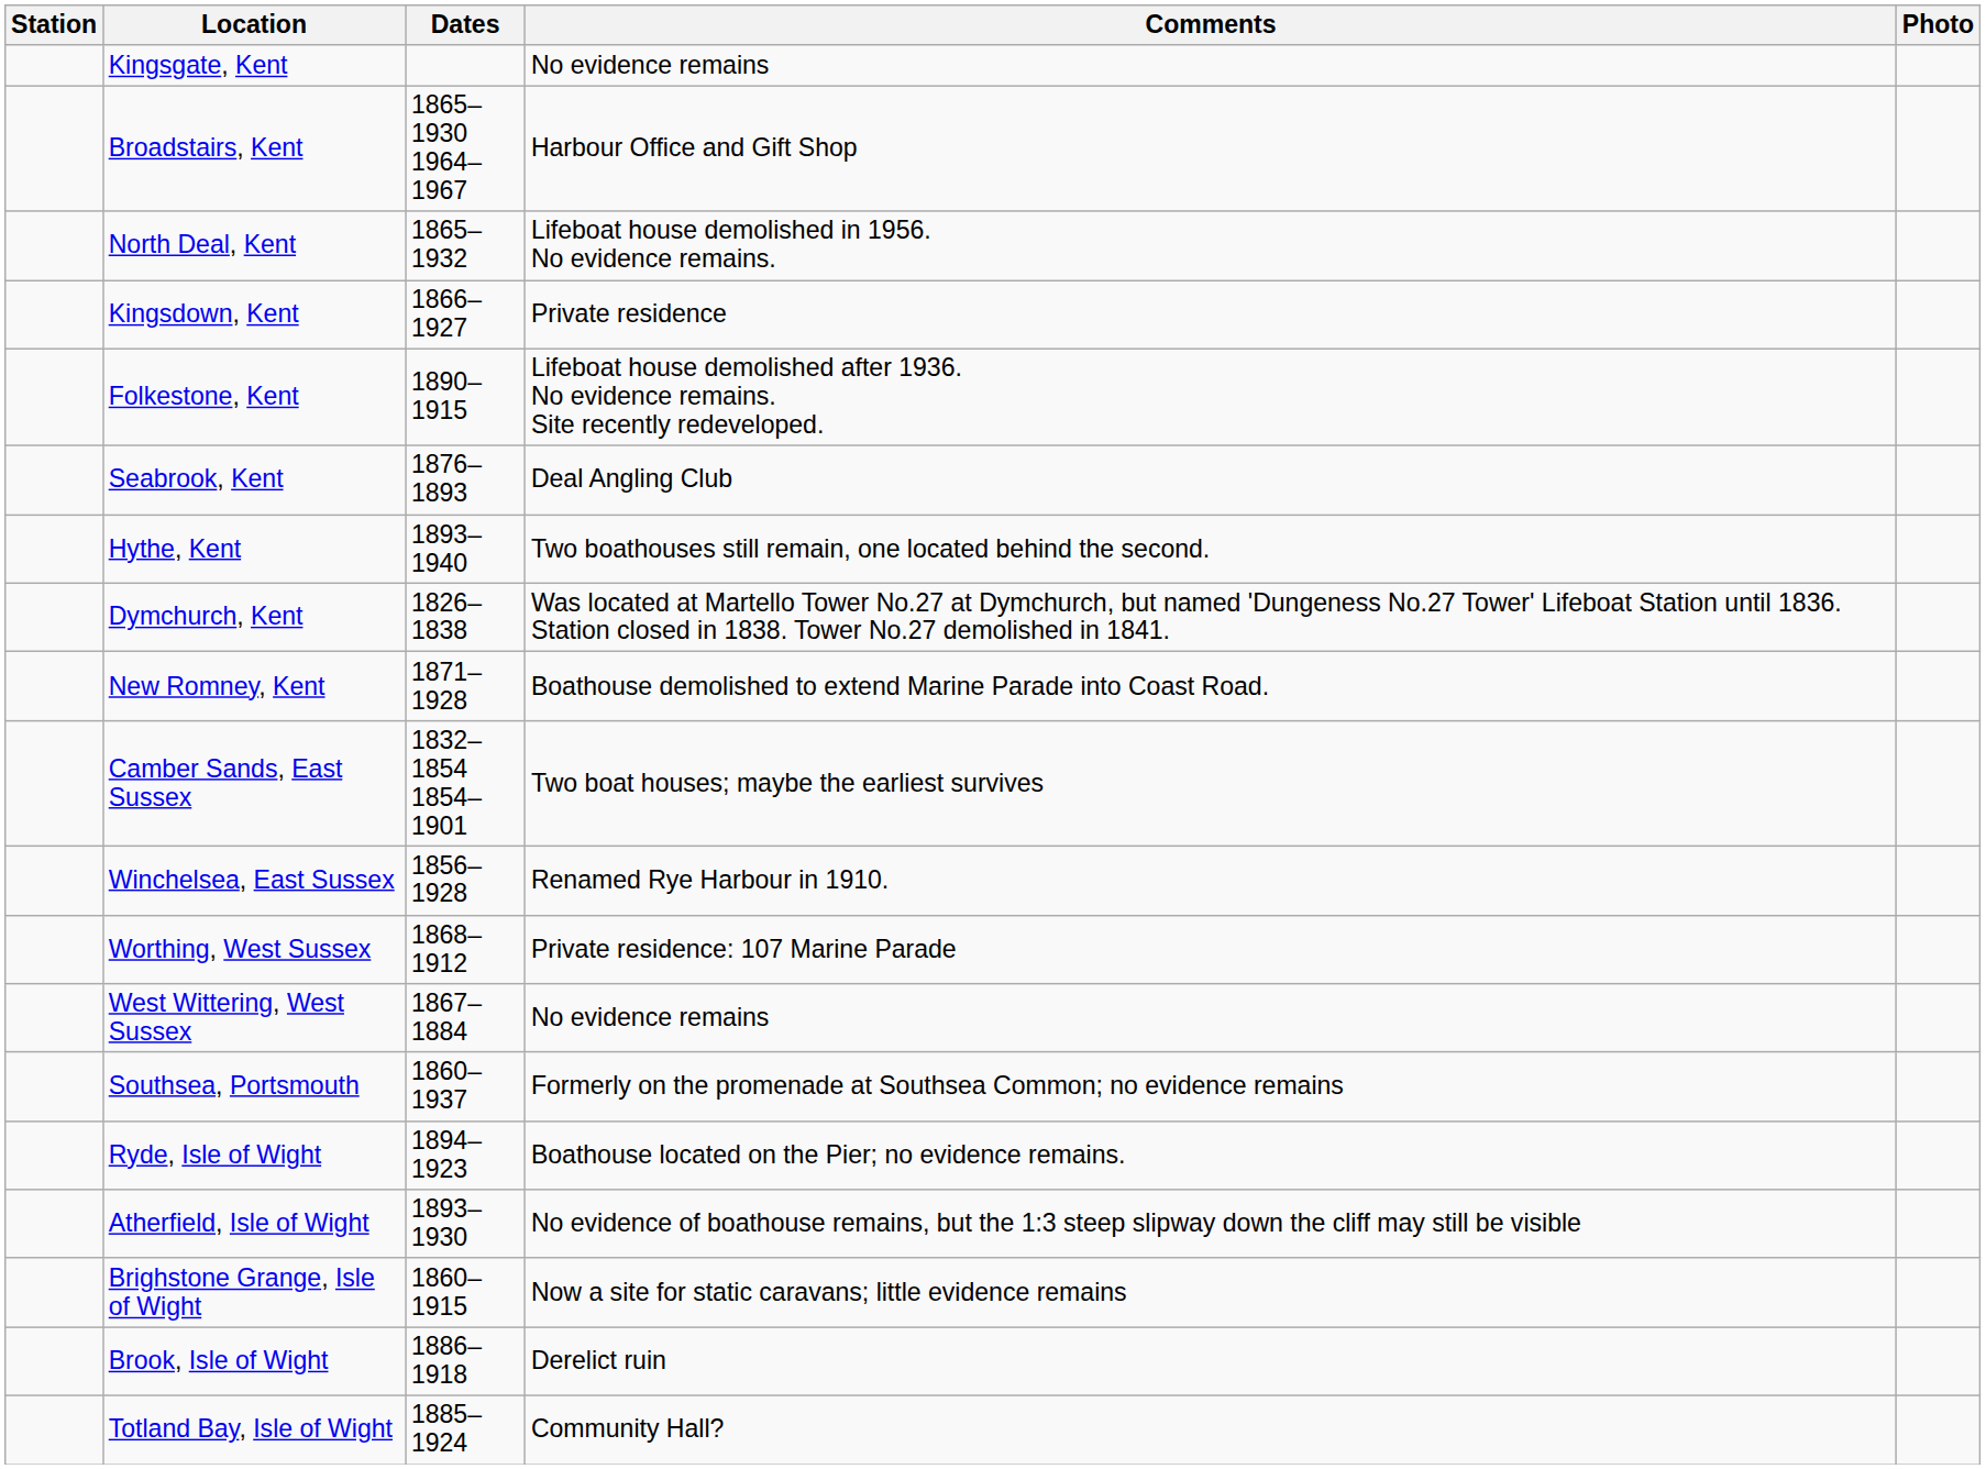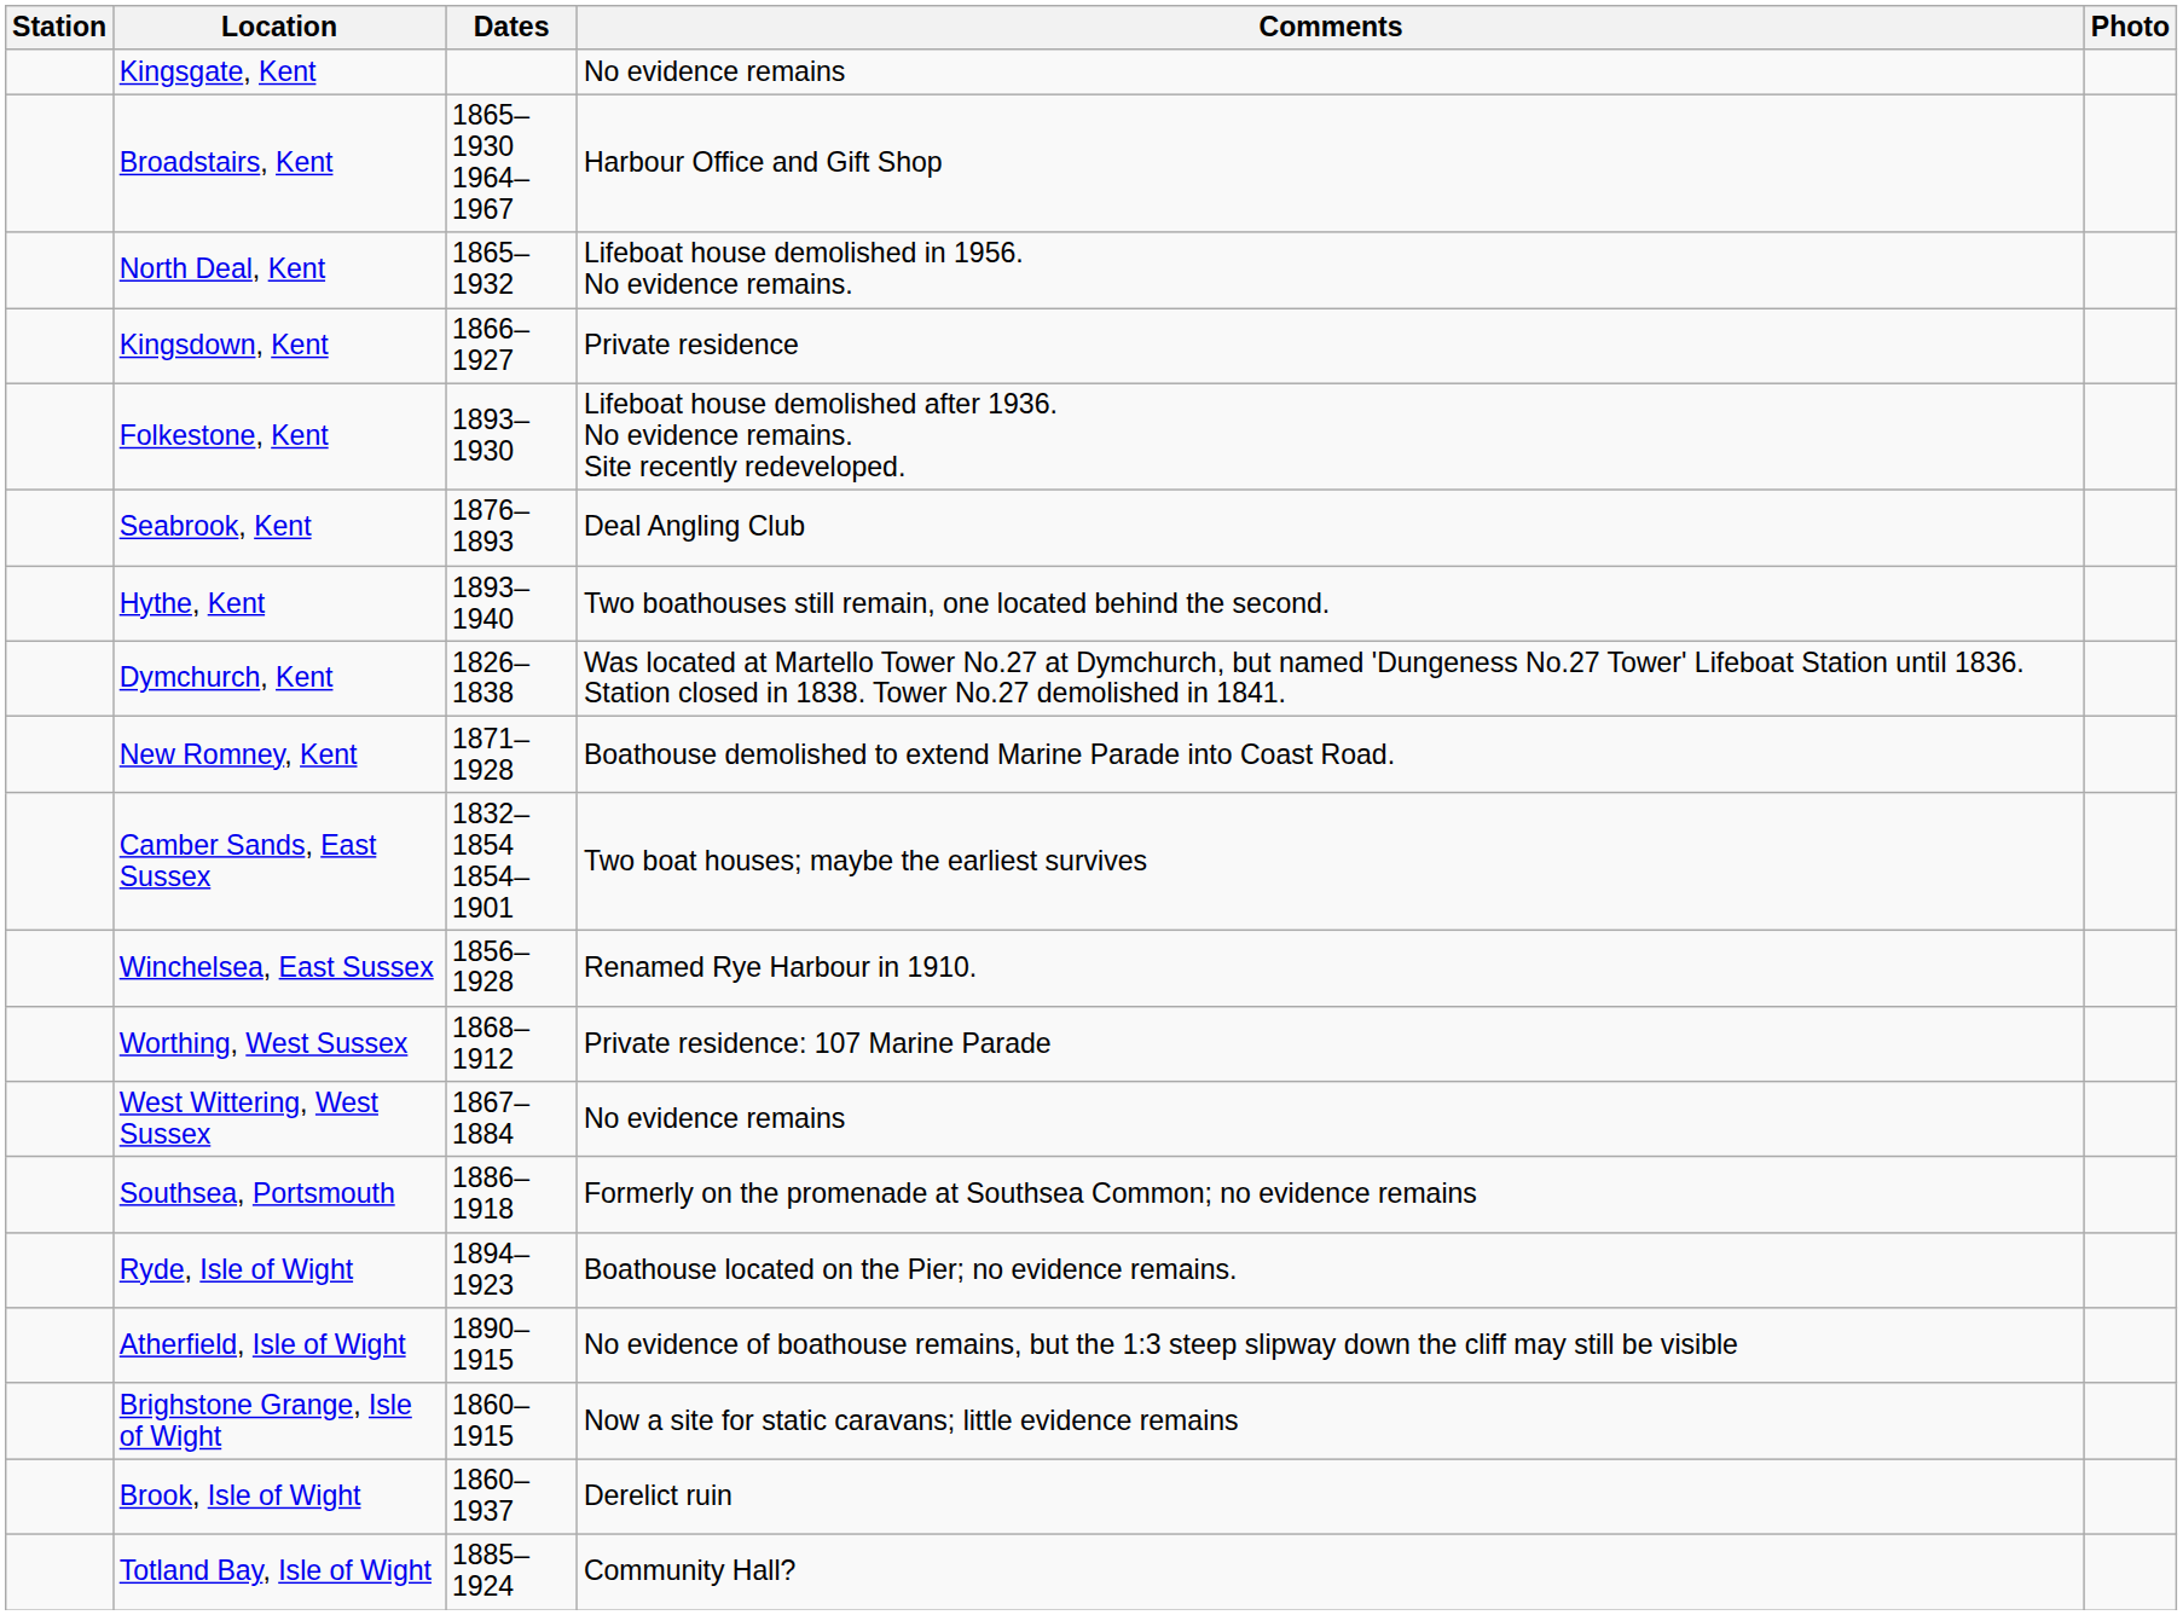Folkestone, Kent | Dates: 1890–1915 -> 1893–1930
Southsea, Portsmouth | Dates: 1860–1937 -> 1886–1918
Atherfield, Isle of Wight | Dates: 1893–1930 -> 1890–1915
Brook, Isle of Wight | Dates: 1886–1918 -> 1860–1937
